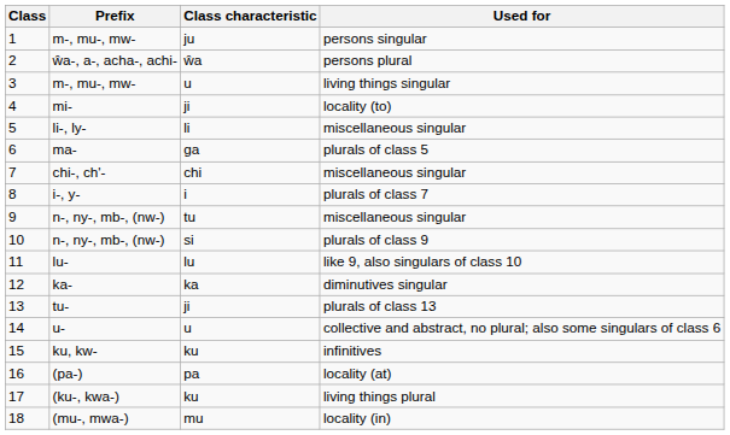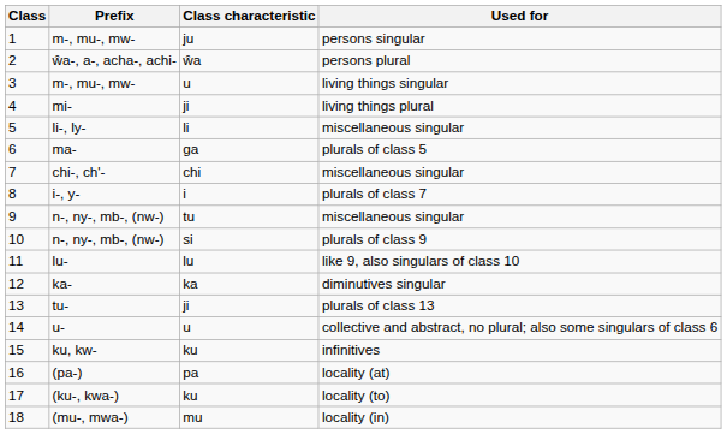4 | Used for: locality (to) -> living things plural
17 | Used for: living things plural -> locality (to)
